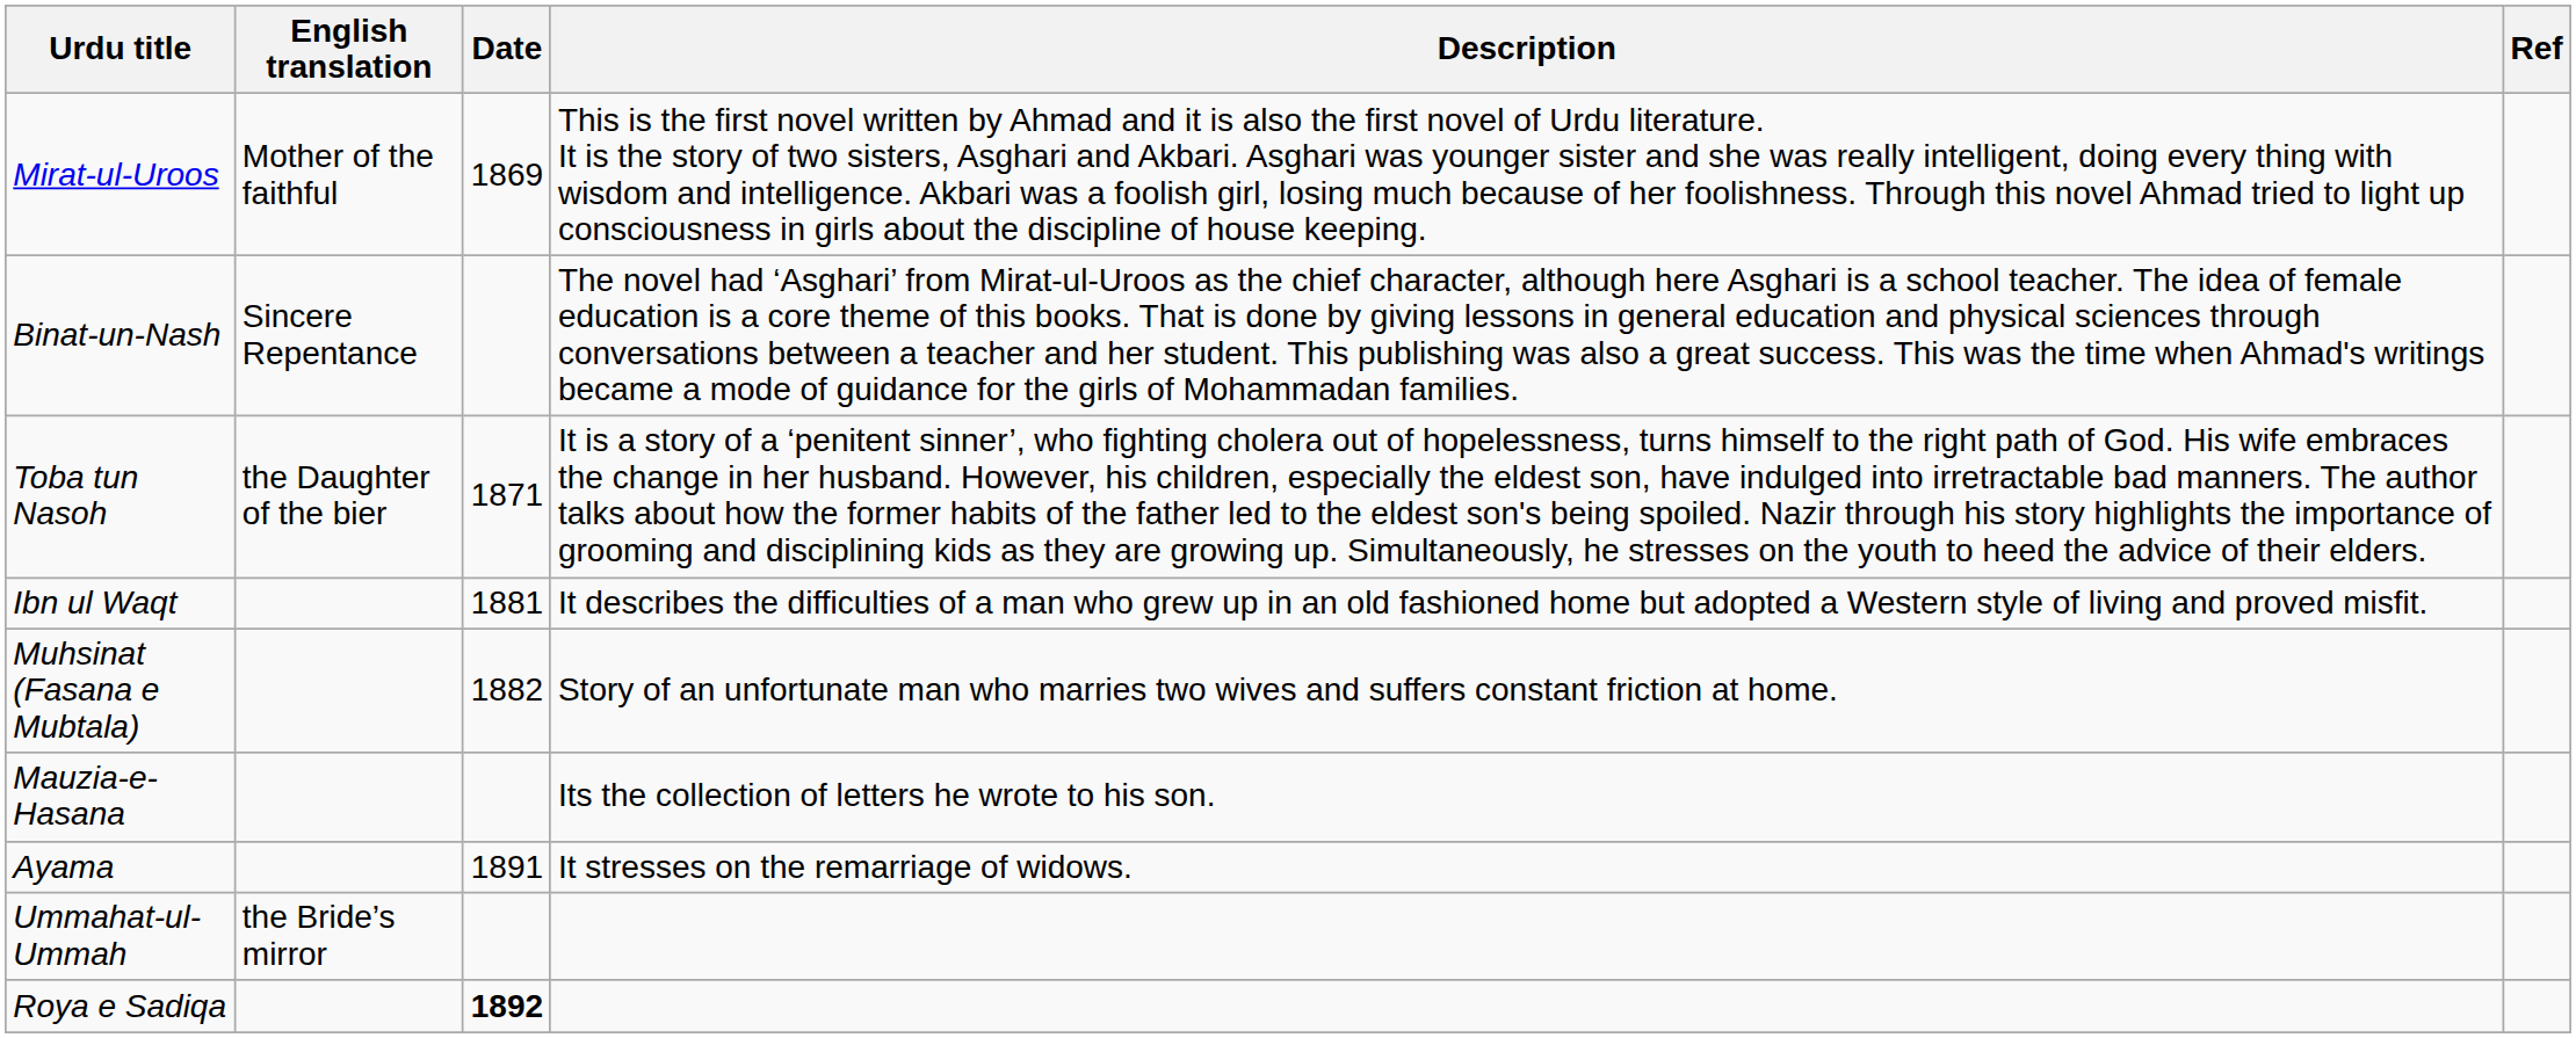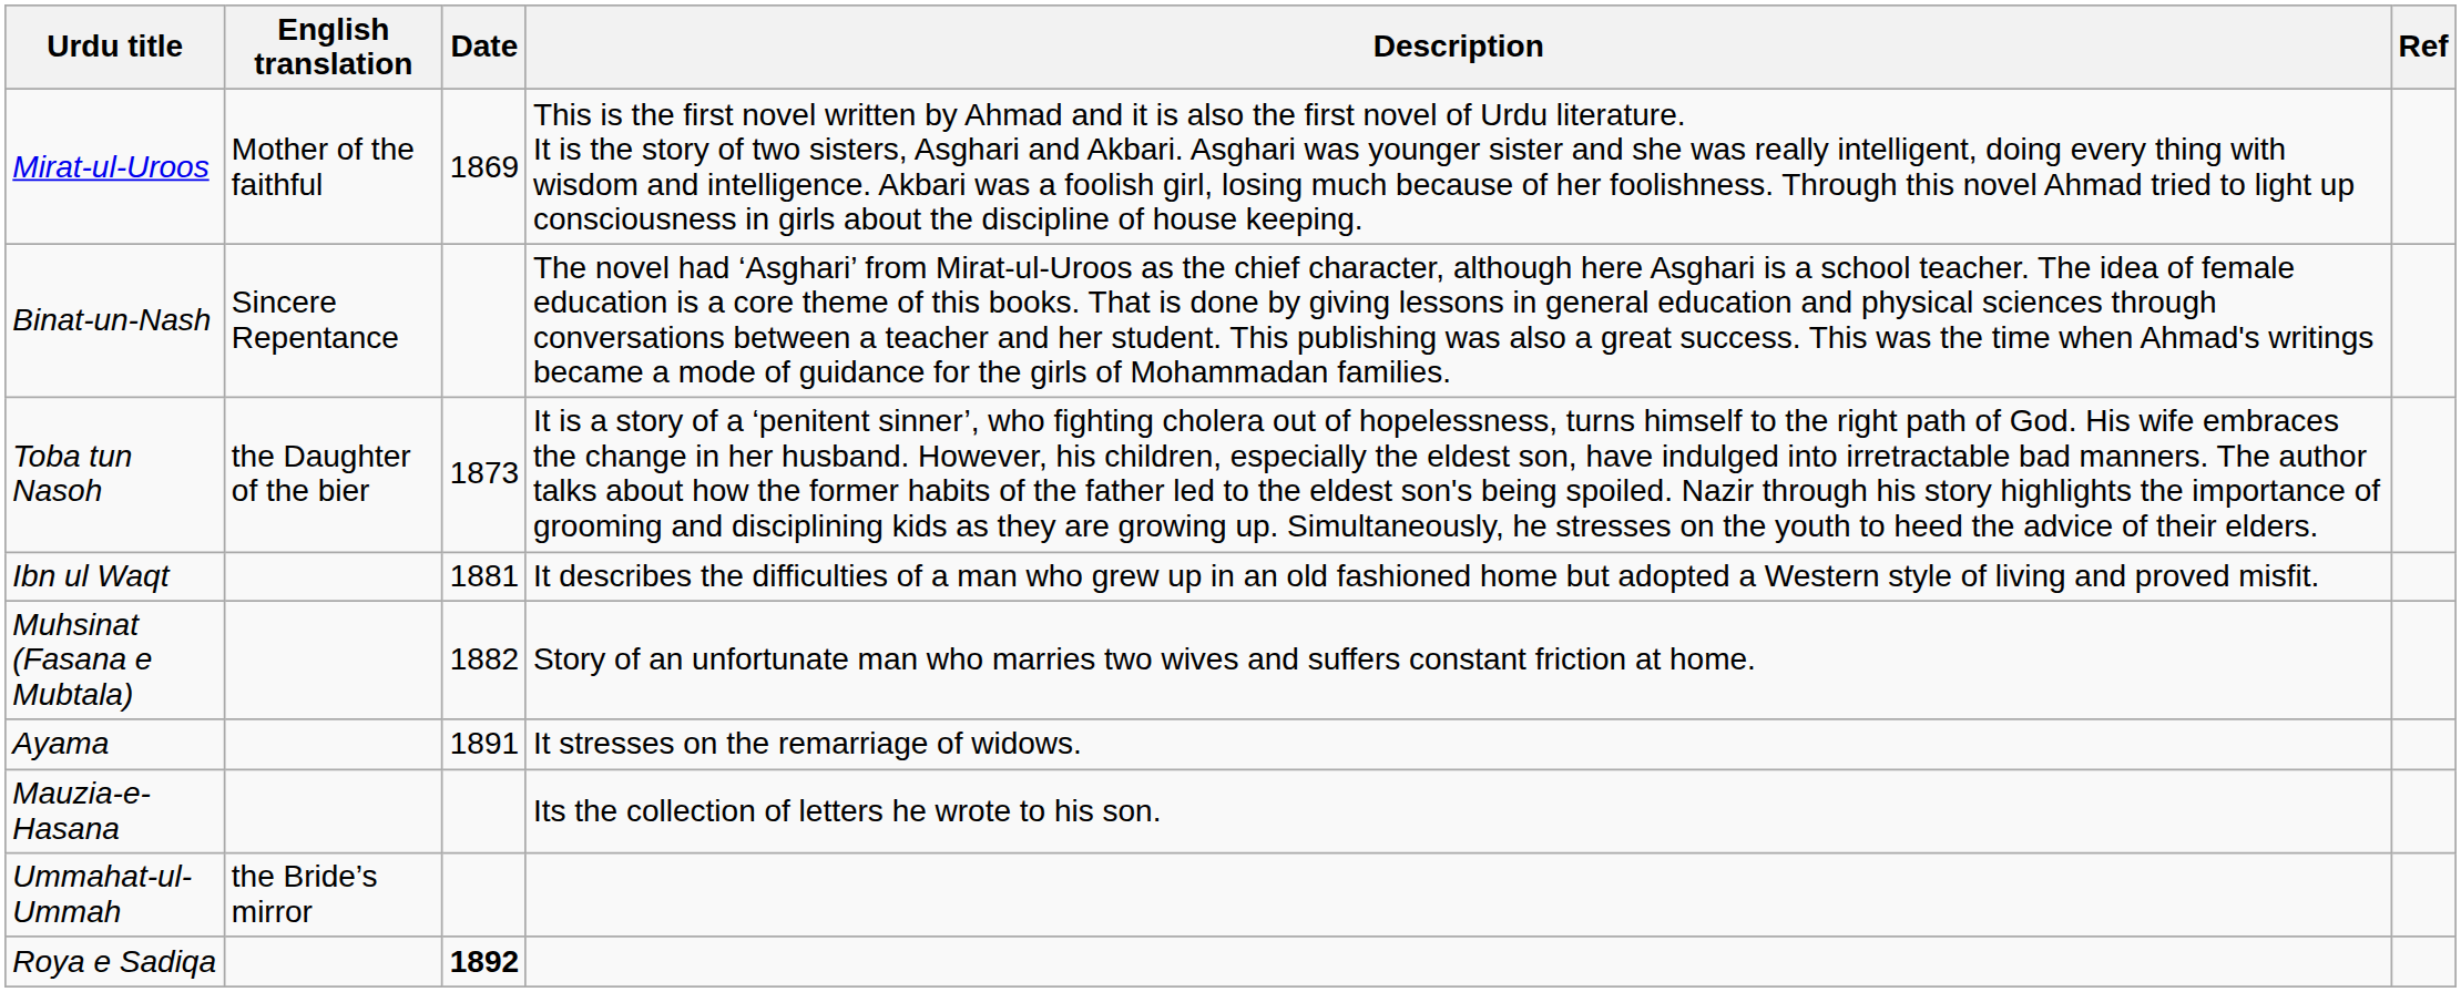Toba tun Nasoh | Date: 1871 -> 1873
rows swapped: Ayama <-> Mauzia-e-Hasana
